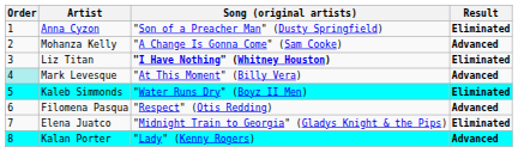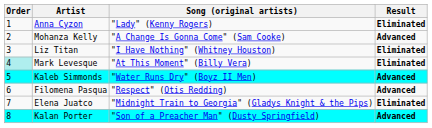Anna Cyzon | Song (original artists): "Son of a Preacher Man" (Dusty Springfield) -> "Lady" (Kenny Rogers)
Liz Titan | Song (original artists): bold -> normal
Mark Levesque | Result: Advanced -> Eliminated
Kaleb Simmonds | Result: Eliminated -> Advanced
Kalan Porter | Song (original artists): "Lady" (Kenny Rogers) -> "Son of a Preacher Man" (Dusty Springfield)
